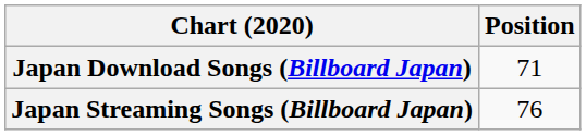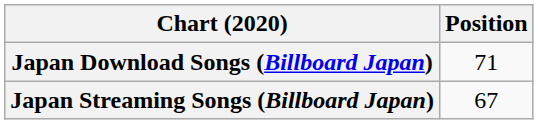Japan Streaming Songs (Billboard Japan) | Position: 76 -> 67
